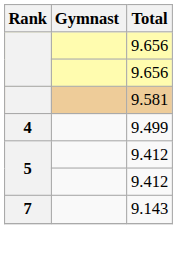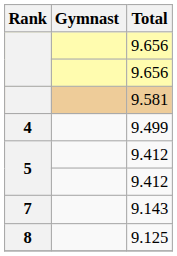+ row: 8 | 9.125
